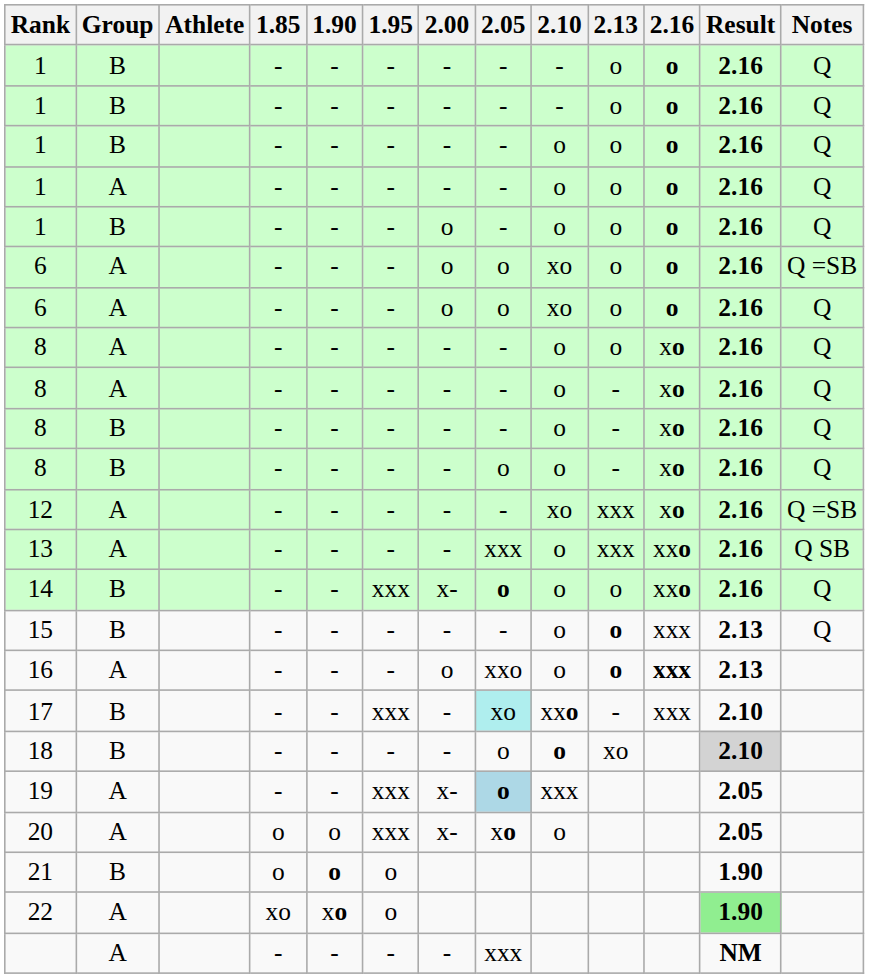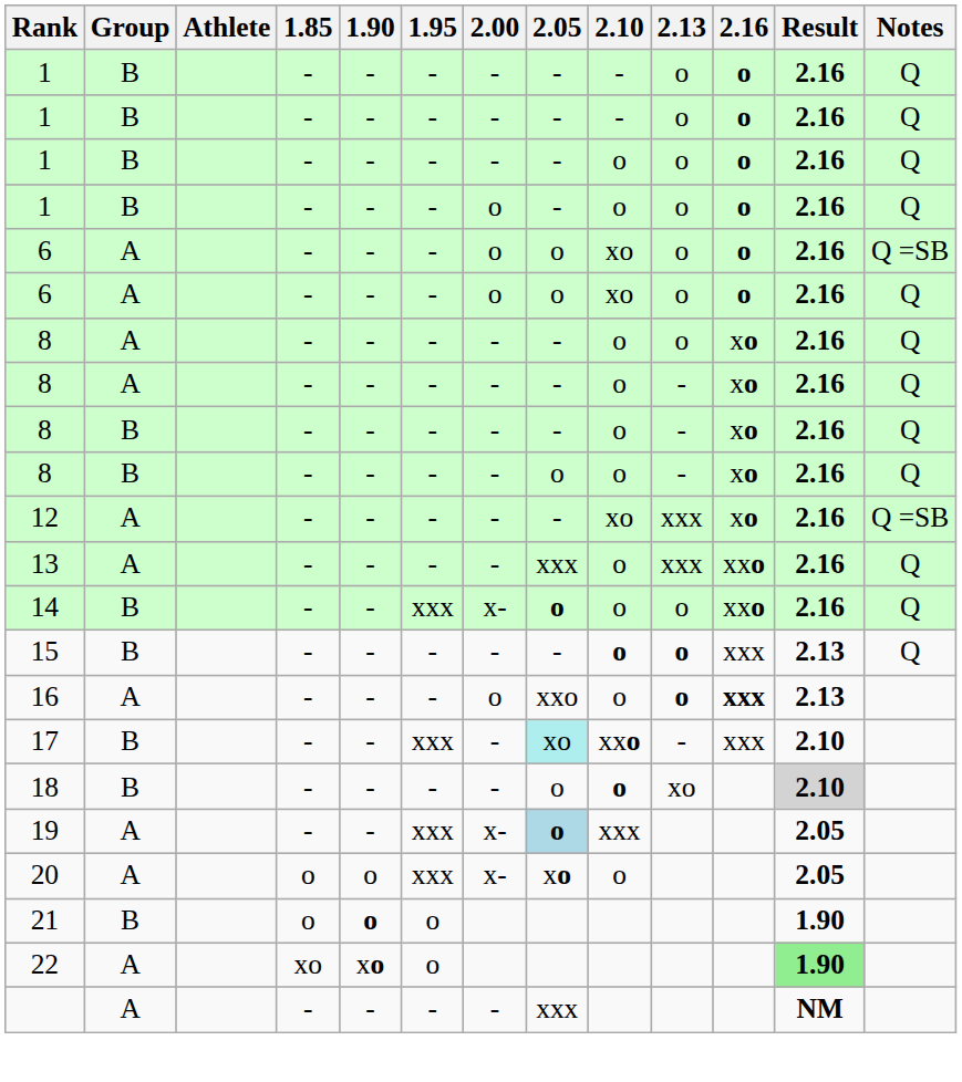- row: 1 | A | - | - | - | - | - | o | o | o | 2.16 | Q
13 | Notes: Q SB -> Q
15 | 2.10: normal -> bold
